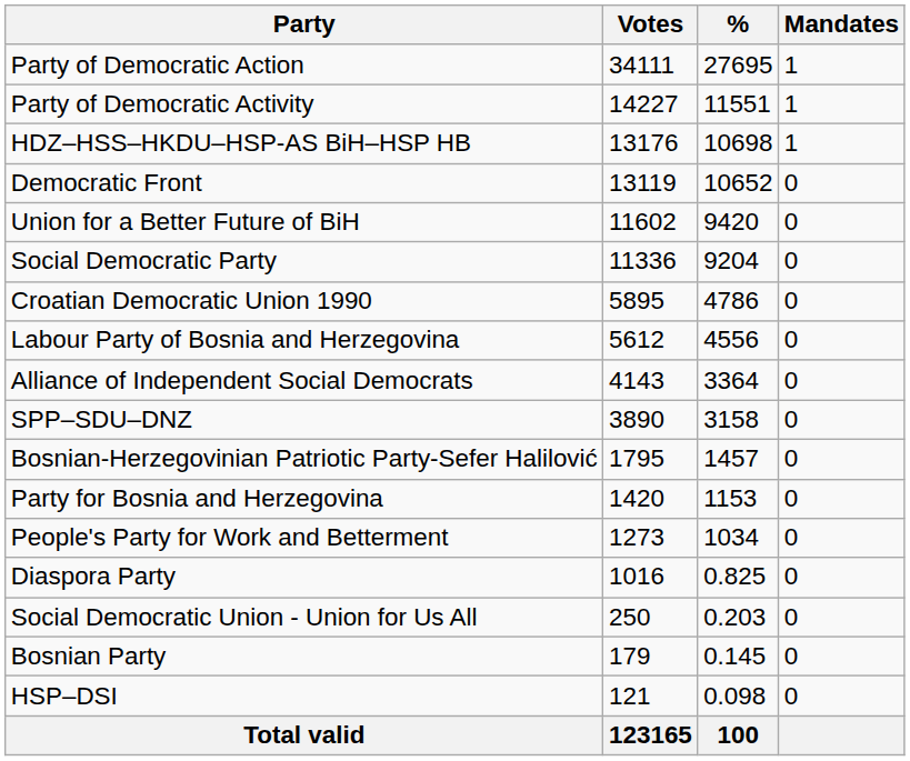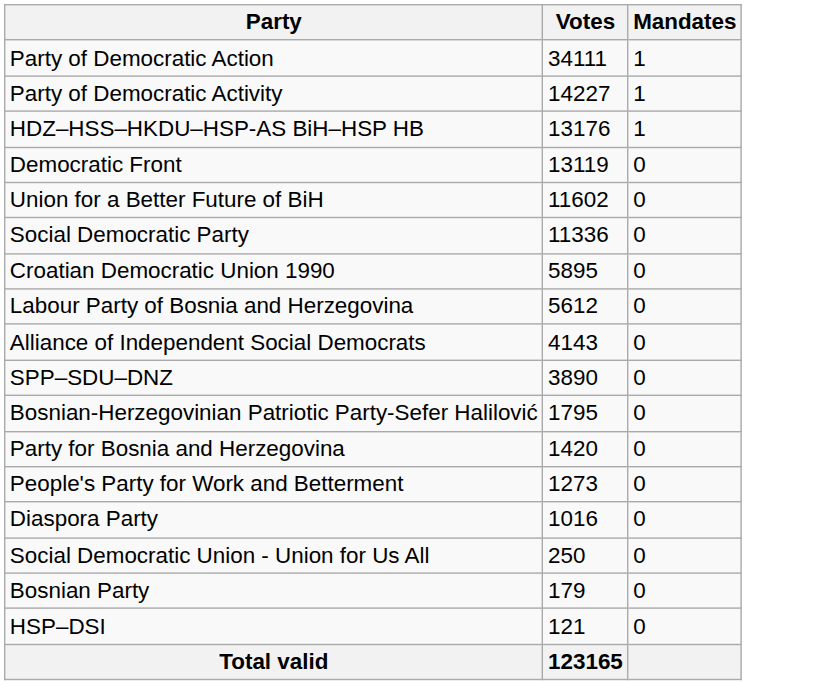- column: % | 27695 | 11551 | 10698 | 10652 | 9420 | 9204 | 4786 | 4556 | 3364 | 3158 | 1457 | 1153 | 1034 | 0.825 | 0.203 | 0.145 | 0.098 | 100
